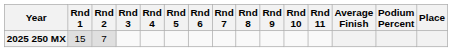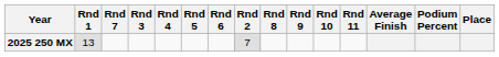columns swapped: Rnd 2 <-> Rnd 7
2025 250 MX | Rnd 1: 15 -> 13
